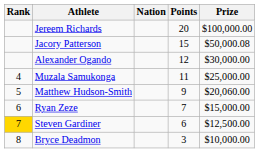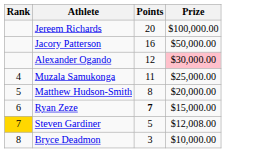- column: Nation
Jacory Patterson | Points: 15 -> 16
Jacory Patterson | Prize: $50,000.08 -> $50,000.00
Alexander Ogando | Prize: no background -> pink background
Matthew Hudson-Smith | Points: 9 -> 8
Matthew Hudson-Smith | Prize: $20,060.00 -> $20,000.00
Ryan Zeze | Points: normal -> bold
Steven Gardiner | Points: 6 -> 5
Steven Gardiner | Prize: $12,500.00 -> $12,008.00
